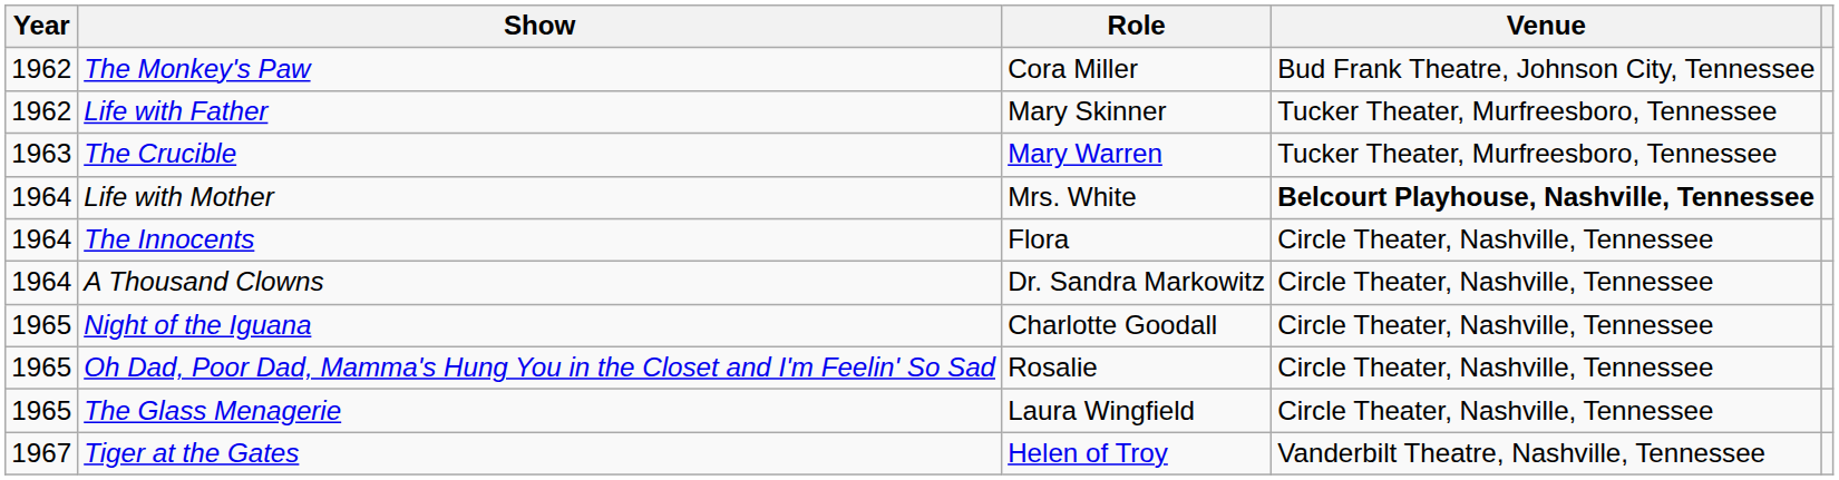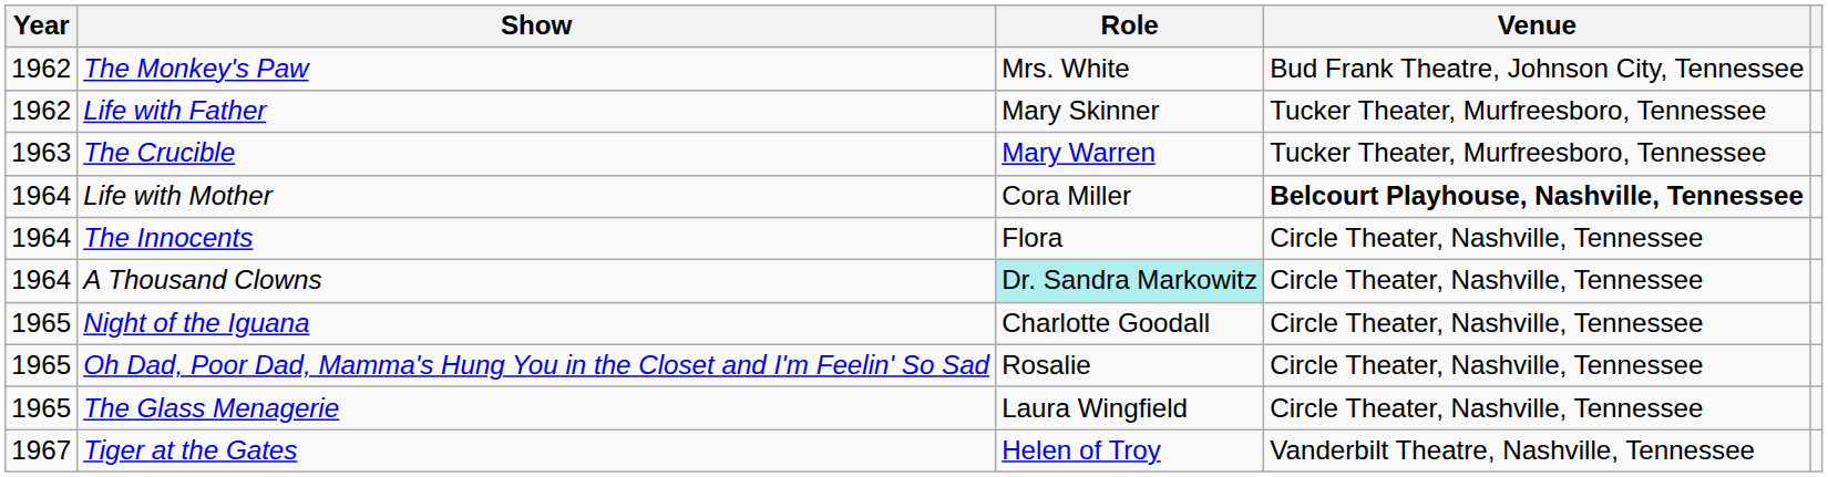The Monkey's Paw | Role: Cora Miller -> Mrs. White
Life with Mother | Role: Mrs. White -> Cora Miller
A Thousand Clowns | Role: no background -> paleturquoise background
